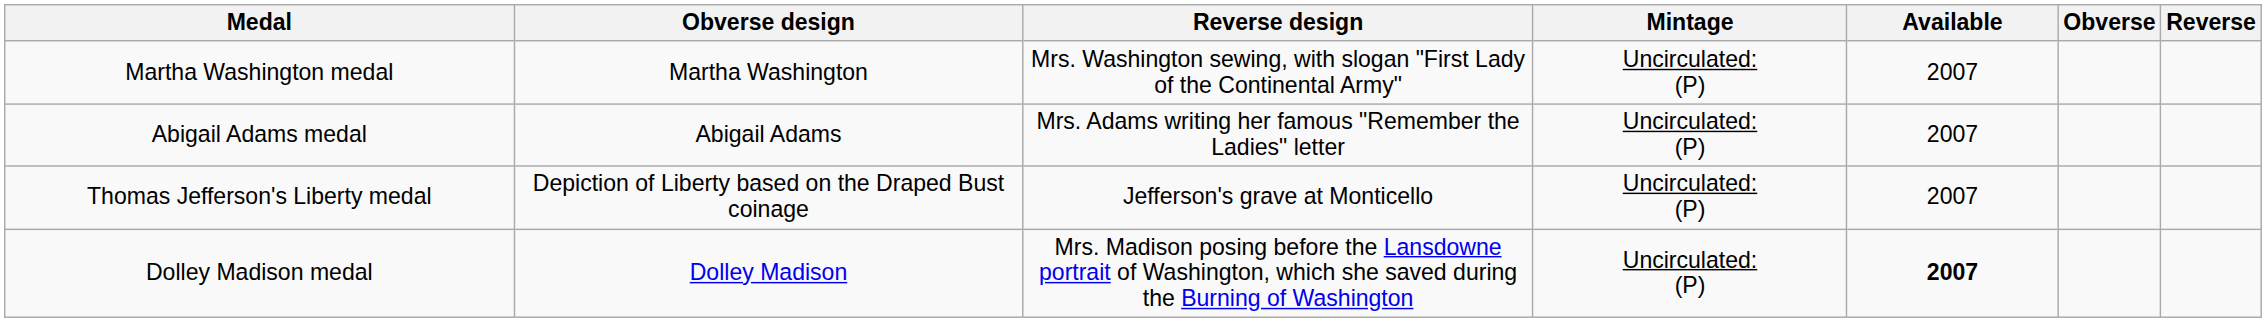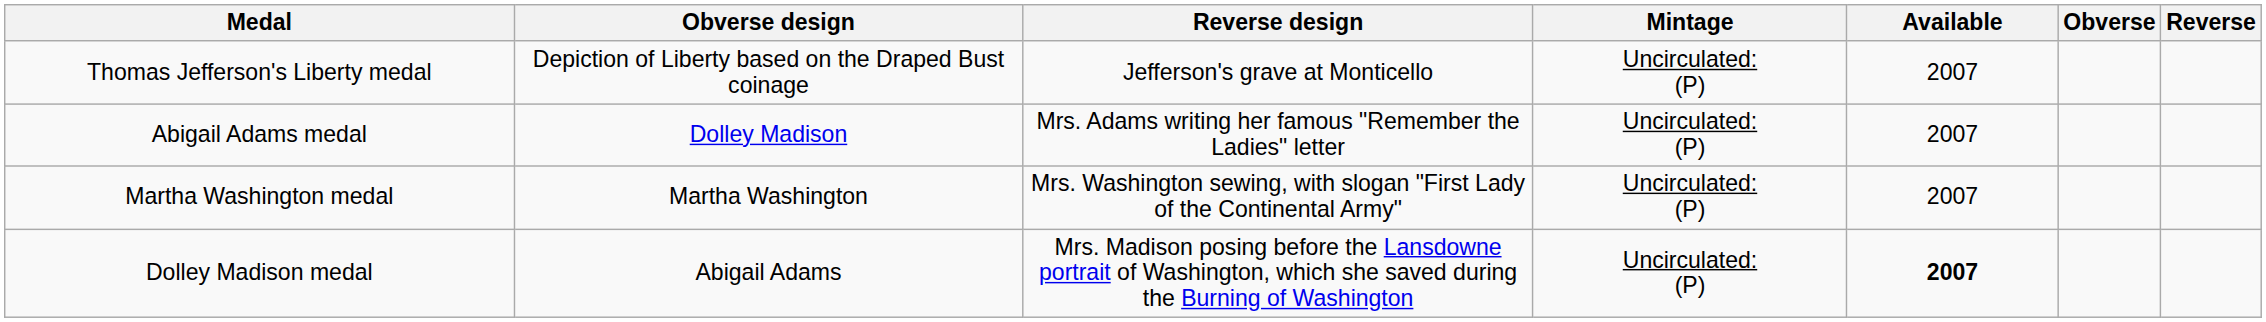rows swapped: Martha Washington medal <-> Thomas Jefferson's Liberty medal
Abigail Adams medal | Obverse design: Abigail Adams -> Dolley Madison
Dolley Madison medal | Obverse design: Dolley Madison -> Abigail Adams
